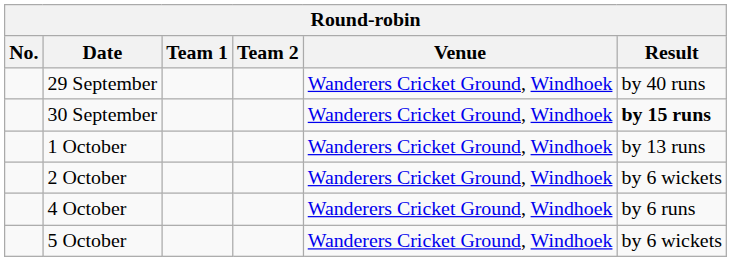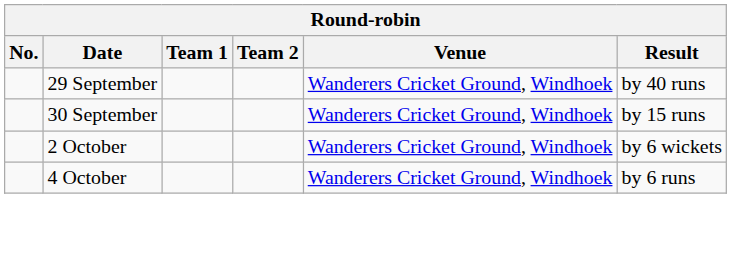30 September | Result: bold -> normal
- row: 1 October | Wanderers Cricket Ground, Windhoek | by 13 runs
- row: 5 October | Wanderers Cricket Ground, Windhoek | by 6 wickets
